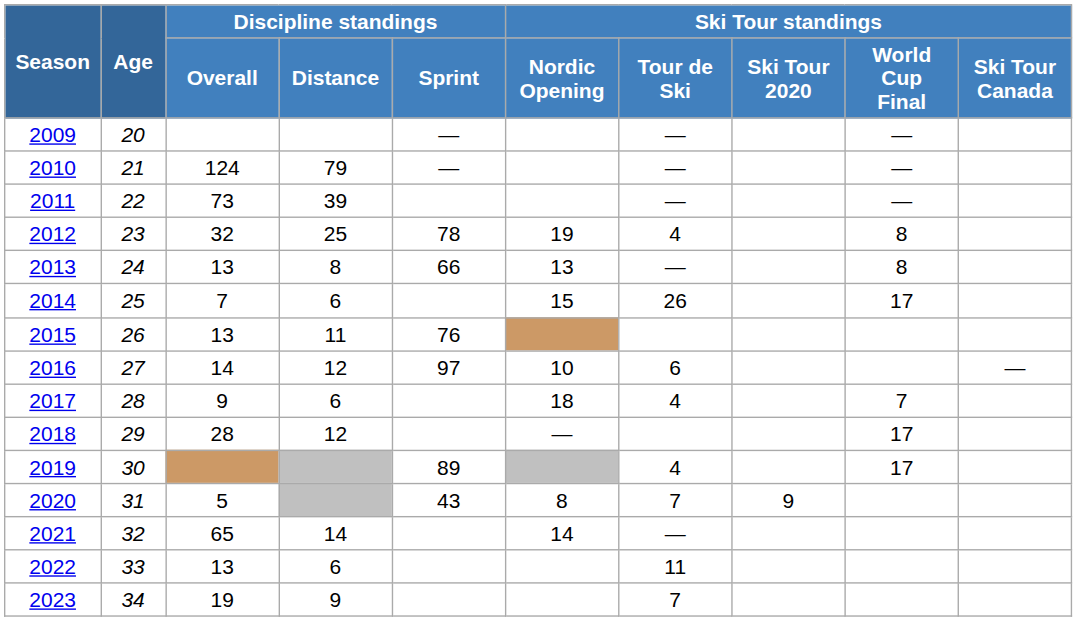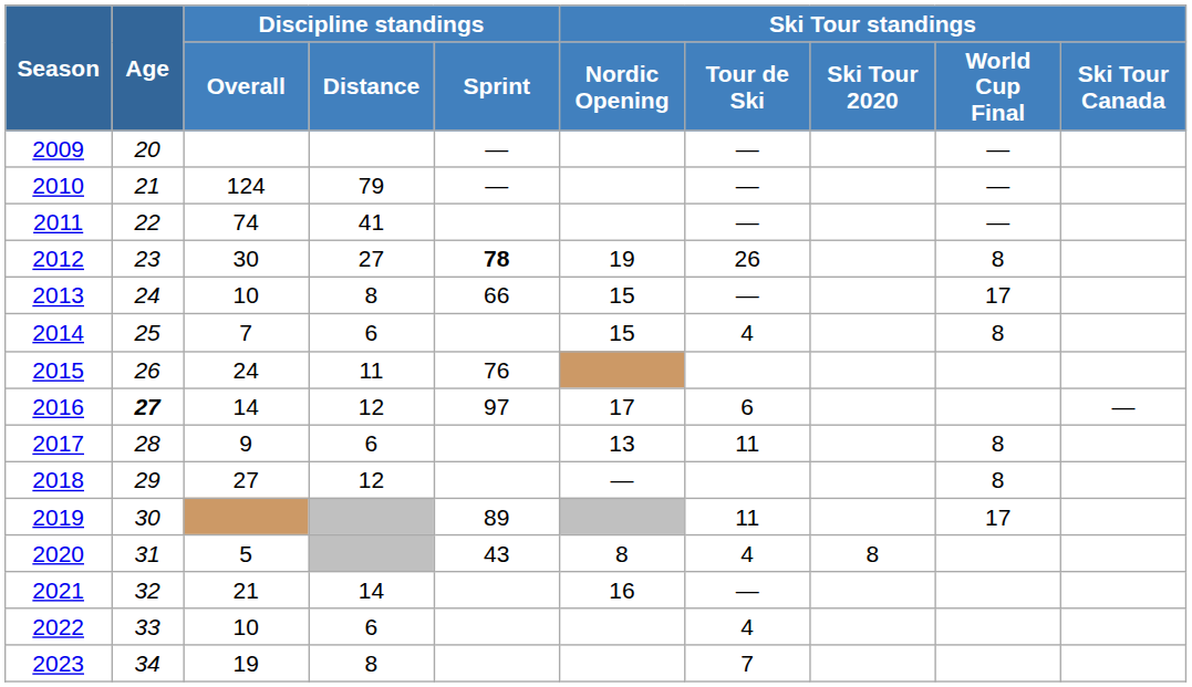2011 | Discipline standings / Overall: 73 -> 74
2011 | Discipline standings / Distance: 39 -> 41
2012 | Discipline standings / Overall: 32 -> 30
2012 | Discipline standings / Distance: 25 -> 27
2012 | Discipline standings / Sprint: normal -> bold
2012 | Ski Tour standings / Tour de Ski: 4 -> 26
2013 | Discipline standings / Overall: 13 -> 10
2013 | Ski Tour standings / Nordic Opening: 13 -> 15
2013 | Ski Tour standings / World Cup Final: 8 -> 17
2014 | Ski Tour standings / Tour de Ski: 26 -> 4
2014 | Ski Tour standings / World Cup Final: 17 -> 8
2015 | Discipline standings / Overall: 13 -> 24
2016 | Age: normal -> bold
2016 | Ski Tour standings / Nordic Opening: 10 -> 17
2017 | Ski Tour standings / Nordic Opening: 18 -> 13
2017 | Ski Tour standings / Tour de Ski: 4 -> 11
2017 | Ski Tour standings / World Cup Final: 7 -> 8
2018 | Discipline standings / Overall: 28 -> 27
2018 | Ski Tour standings / World Cup Final: 17 -> 8
2019 | Ski Tour standings / Tour de Ski: 4 -> 11
2020 | Ski Tour standings / Tour de Ski: 7 -> 4
2020 | Ski Tour standings / Ski Tour 2020: 9 -> 8
2021 | Discipline standings / Overall: 65 -> 21
2021 | Ski Tour standings / Nordic Opening: 14 -> 16
2022 | Discipline standings / Overall: 13 -> 10
2022 | Ski Tour standings / Tour de Ski: 11 -> 4
2023 | Discipline standings / Distance: 9 -> 8
